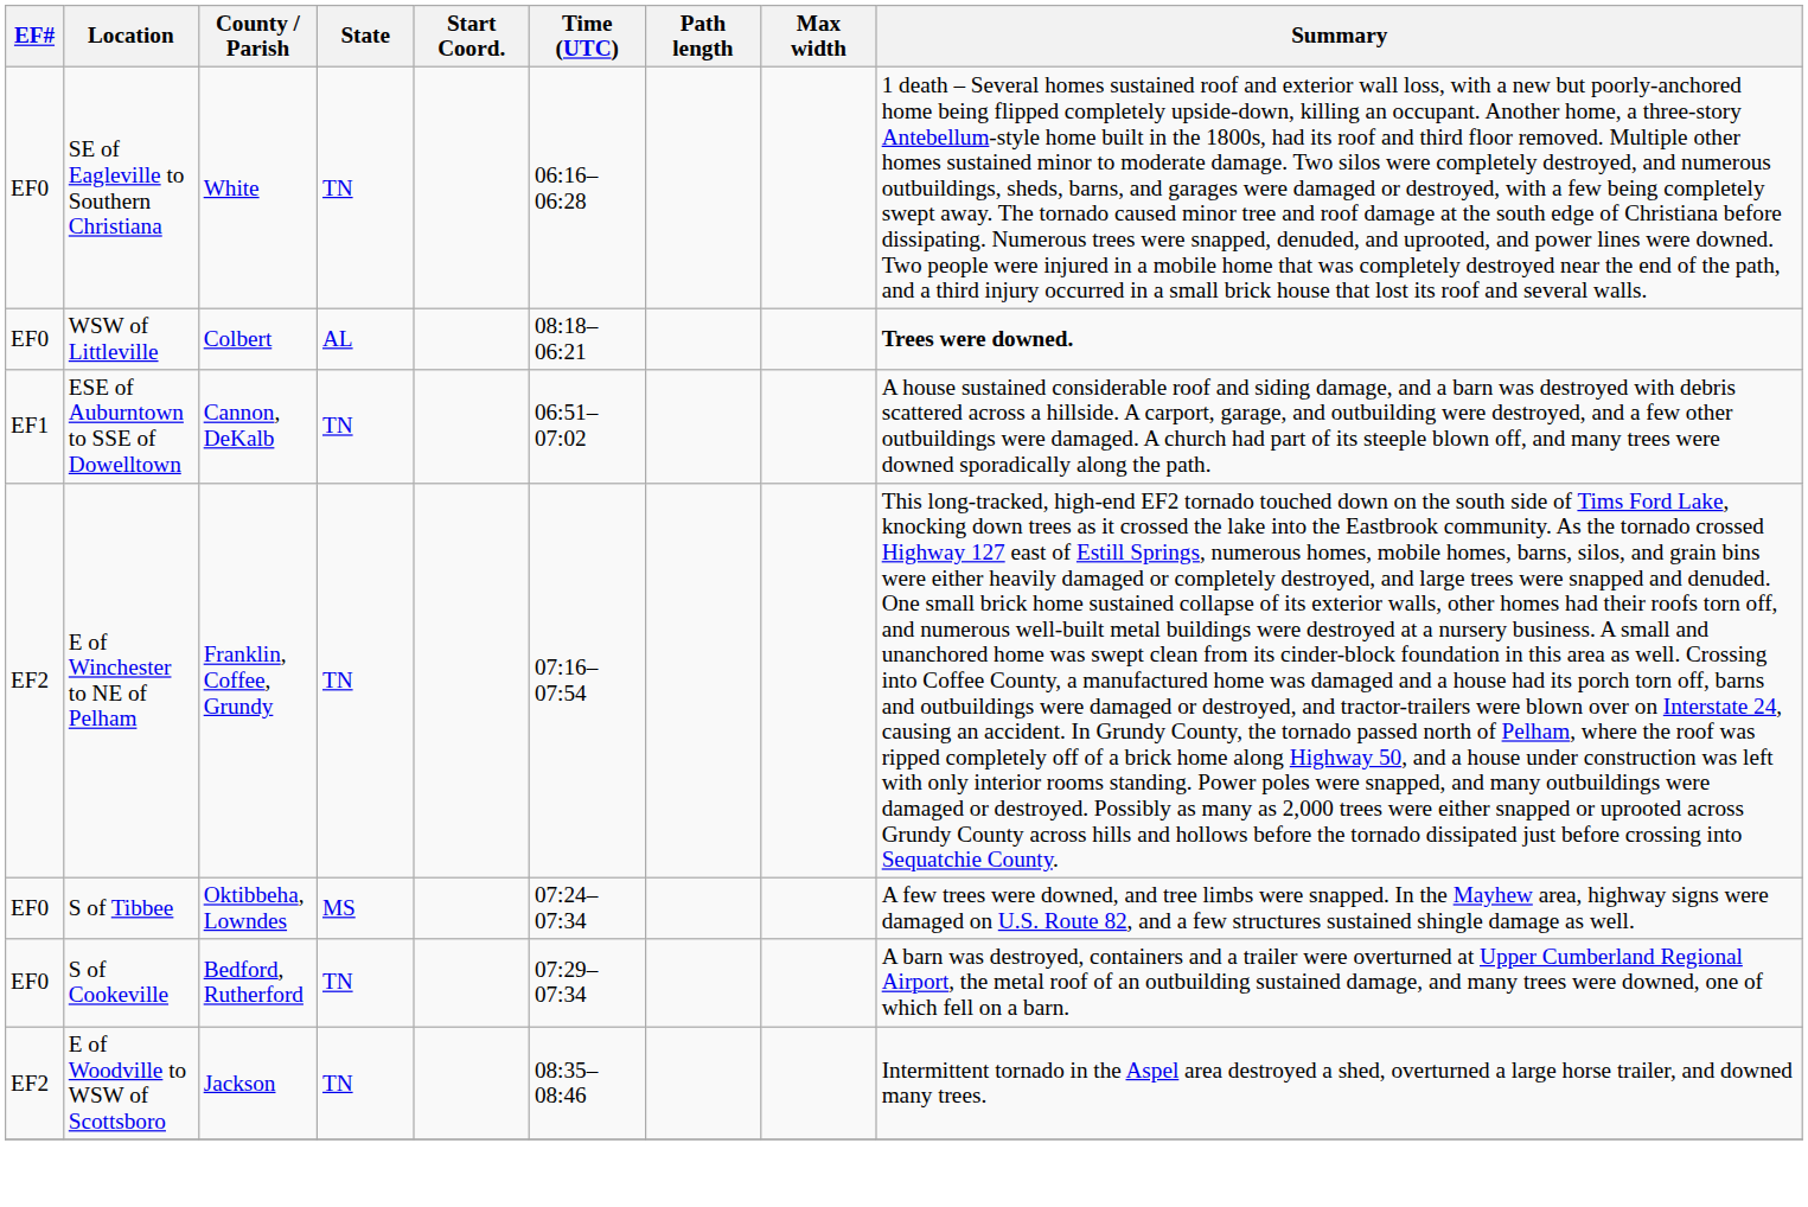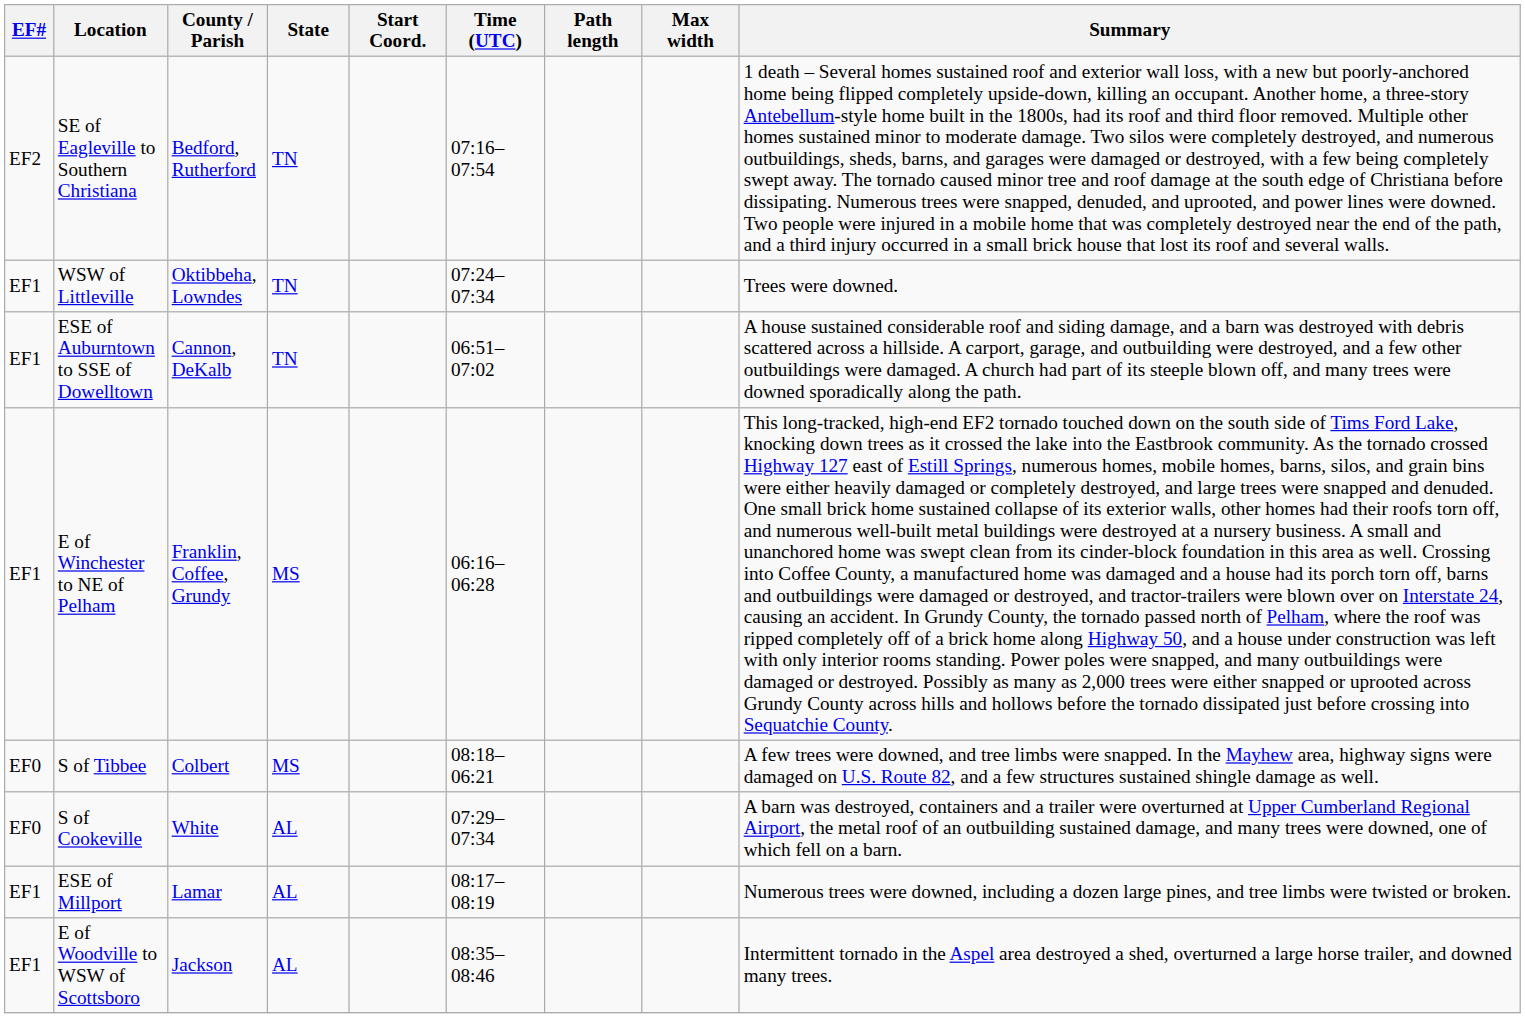SE of Eagleville to Southern Christiana | EF#: EF0 -> EF2
SE of Eagleville to Southern Christiana | County / Parish: White -> Bedford, Rutherford
SE of Eagleville to Southern Christiana | Time (UTC): 06:16–06:28 -> 07:16–07:54
WSW of Littleville | EF#: EF0 -> EF1
WSW of Littleville | County / Parish: Colbert -> Oktibbeha, Lowndes
WSW of Littleville | State: AL -> TN
WSW of Littleville | Time (UTC): 08:18–06:21 -> 07:24–07:34
WSW of Littleville | Summary: bold -> normal
E of Winchester to NE of Pelham | EF#: EF2 -> EF1
E of Winchester to NE of Pelham | State: TN -> MS
E of Winchester to NE of Pelham | Time (UTC): 07:16–07:54 -> 06:16–06:28
S of Tibbee | County / Parish: Oktibbeha, Lowndes -> Colbert
S of Tibbee | Time (UTC): 07:24–07:34 -> 08:18–06:21
S of Cookeville | County / Parish: Bedford, Rutherford -> White
S of Cookeville | State: TN -> AL
+ row: EF1 | ESE of Millport | Lamar | AL | 08:17–08:19 | Numerous trees were downed, including a dozen large pines, and tree limbs were twisted or broken.
E of Woodville to WSW of Scottsboro | EF#: EF2 -> EF1
E of Woodville to WSW of Scottsboro | State: TN -> AL
